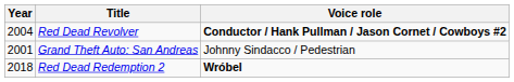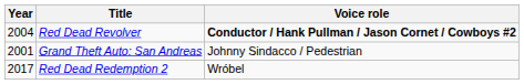Red Dead Redemption 2 | Year: 2018 -> 2017
Red Dead Redemption 2 | Voice role: bold -> normal
